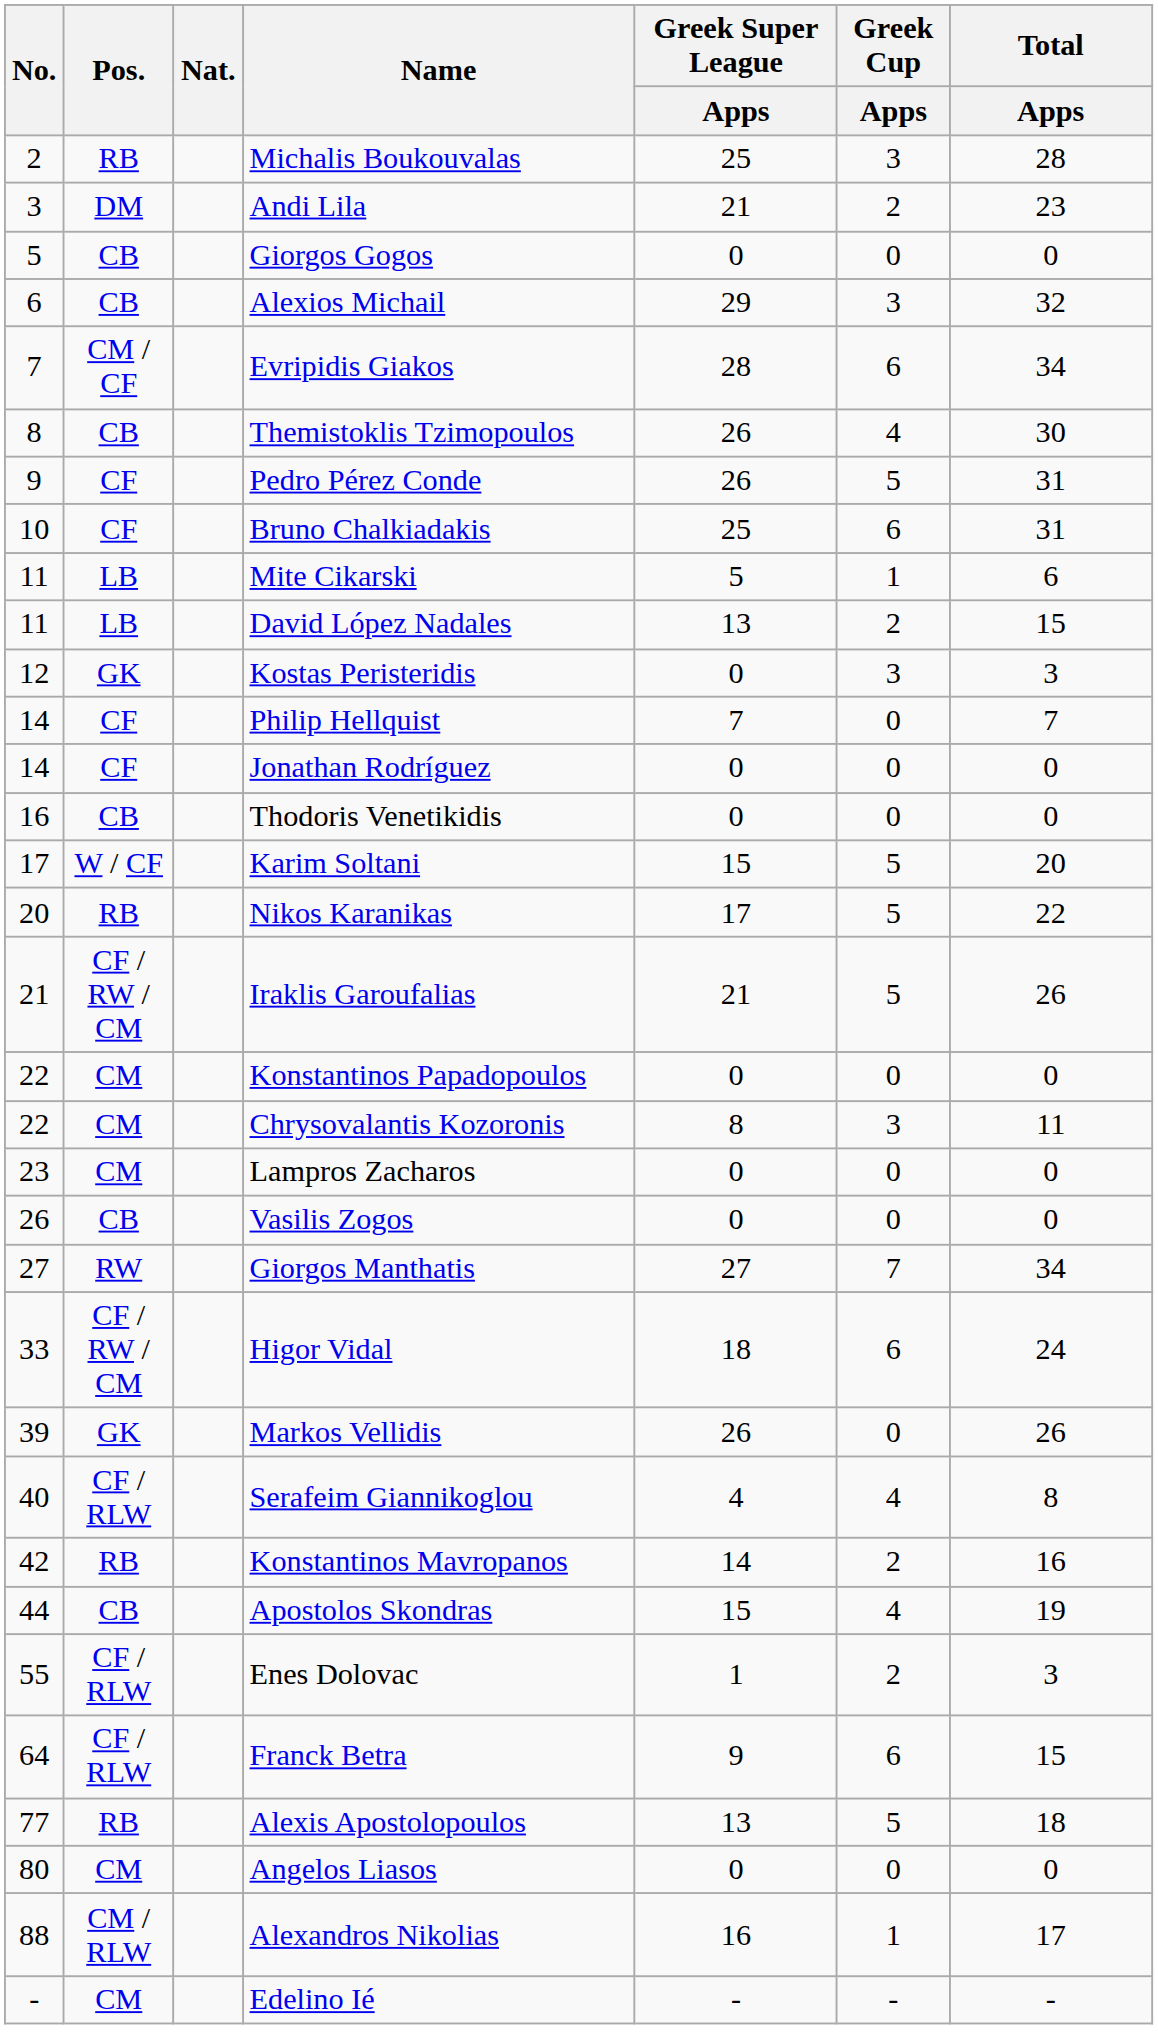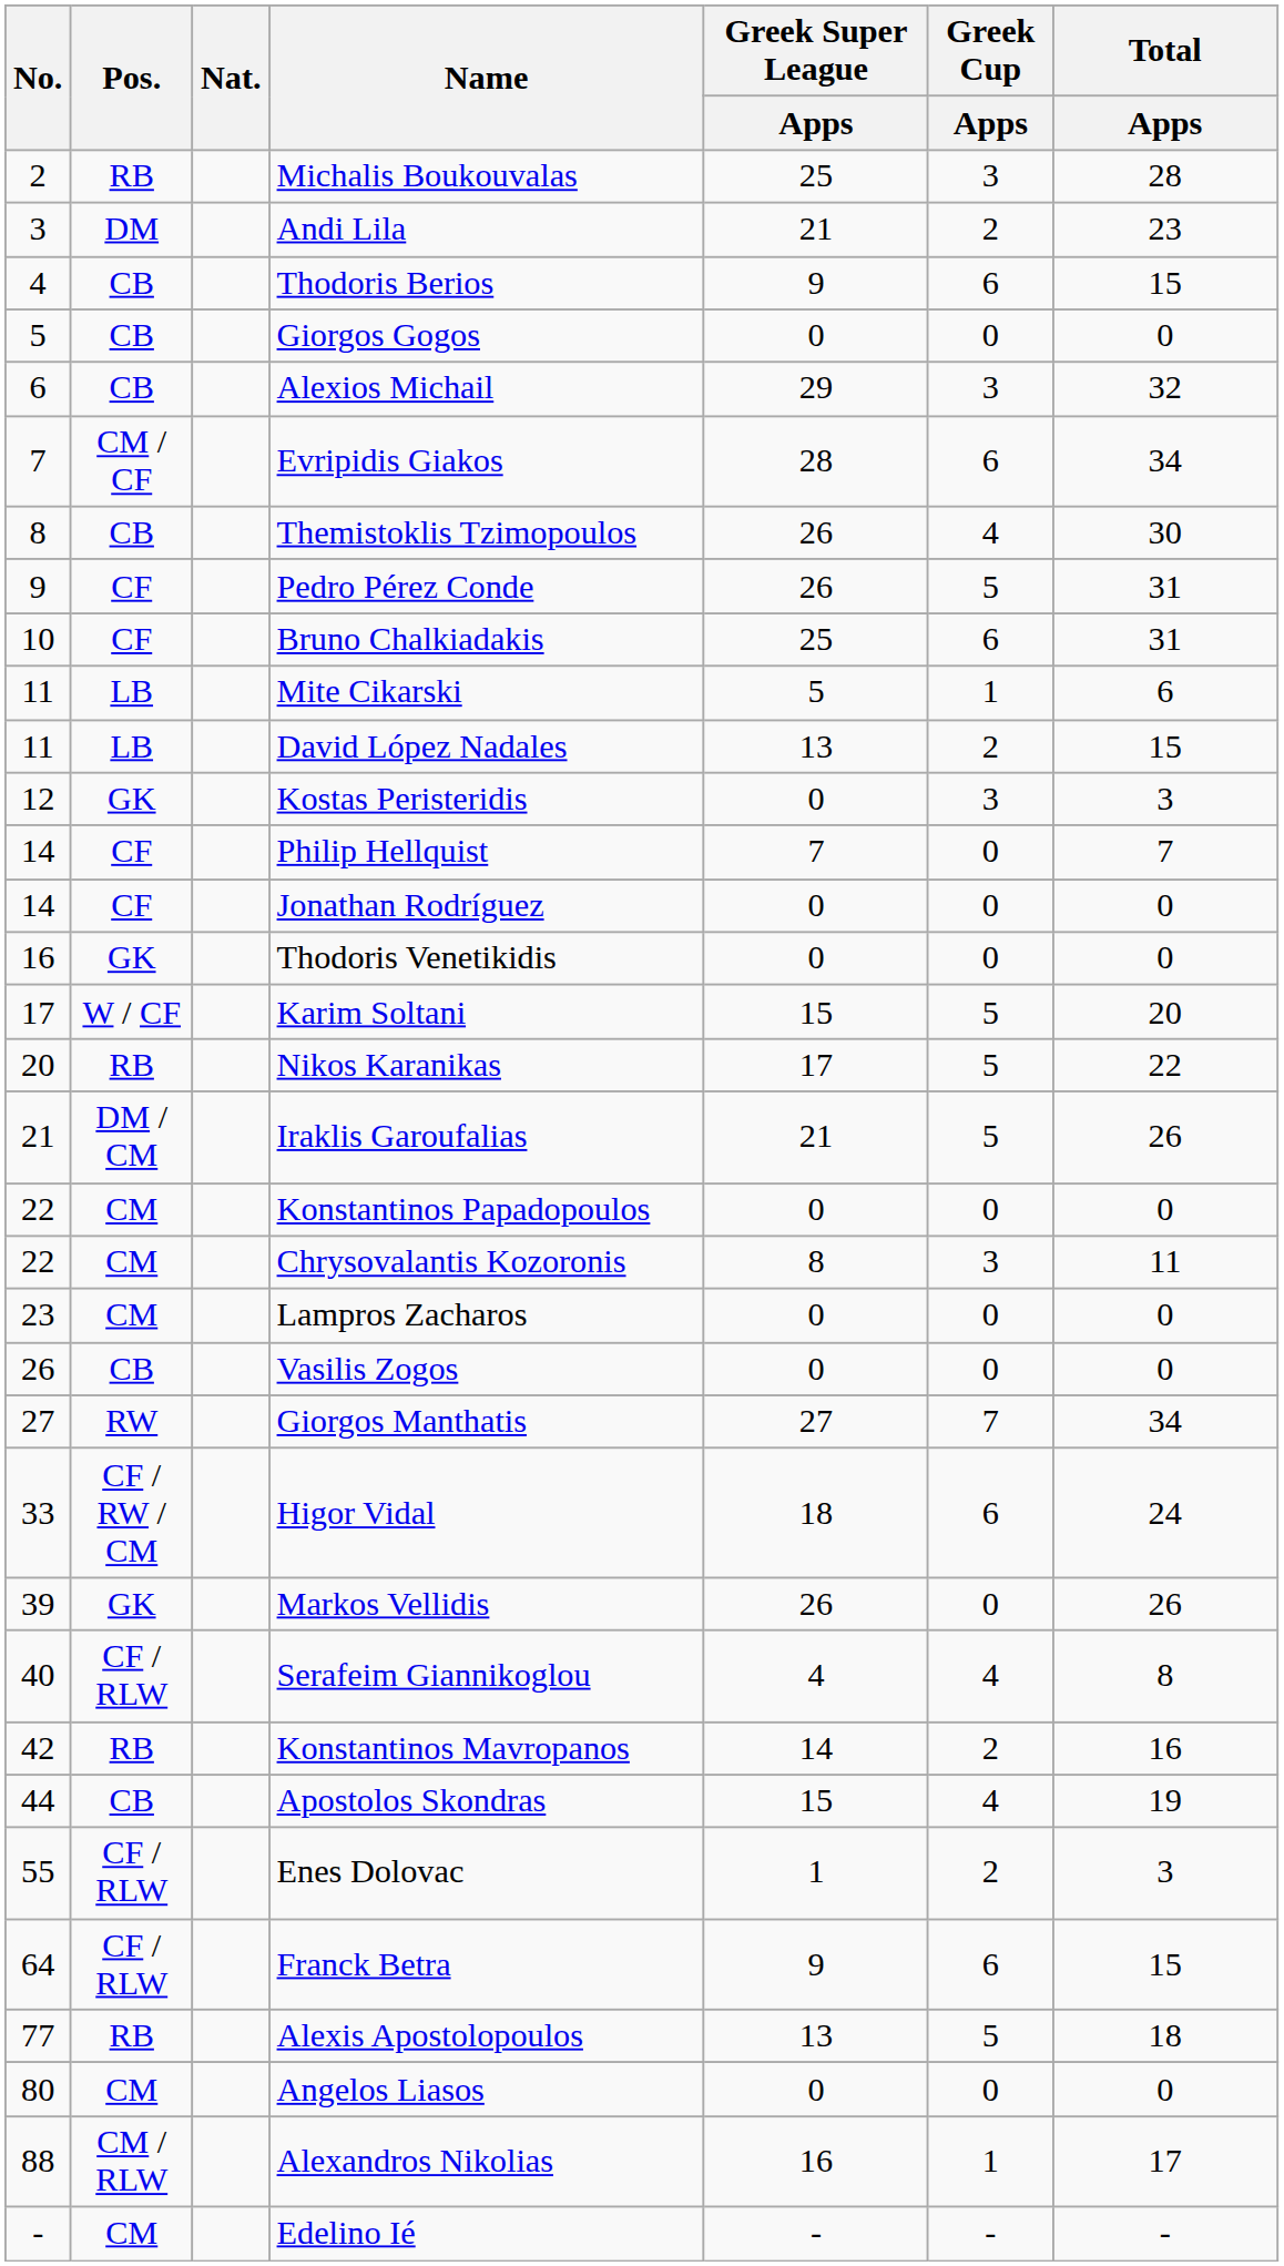+ row: 4 | CB | Thodoris Berios | 9 | 6 | 15
Thodoris Venetikidis | Pos.: CB -> GK
Iraklis Garoufalias | Pos.: CF / RW / CM -> DM / CM
